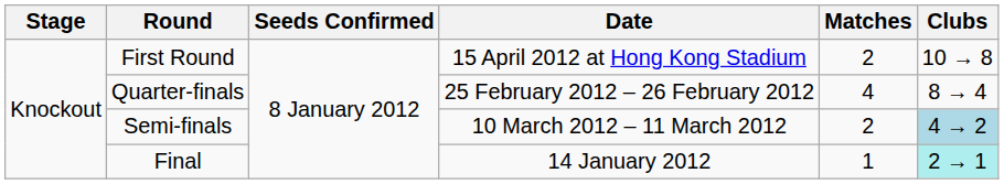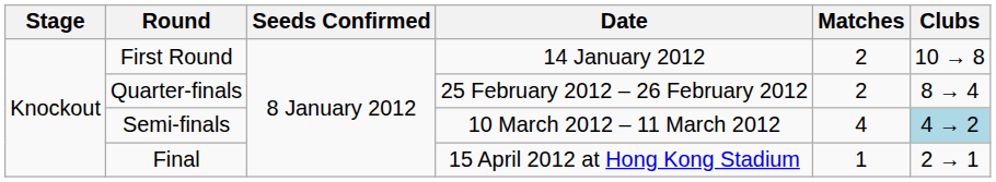First Round | Date: 15 April 2012 at Hong Kong Stadium -> 14 January 2012
Quarter-finals | Matches: 4 -> 2
Semi-finals | Matches: 2 -> 4
Final | Date: 14 January 2012 -> 15 April 2012 at Hong Kong Stadium
Final | Clubs: paleturquoise background -> no background
